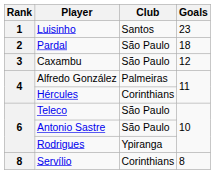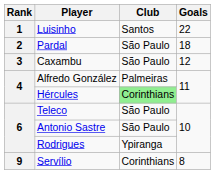Luisinho | Goals: 23 -> 22
Hércules | Club: no background -> lightgreen background
Servílio | Rank: 8 -> 9
